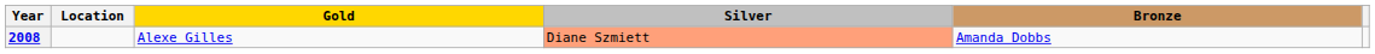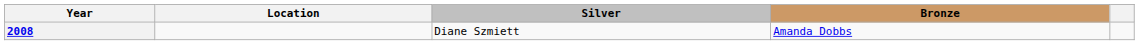- column: Gold | Alexe Gilles
2008 | Silver: lightsalmon background -> no background
